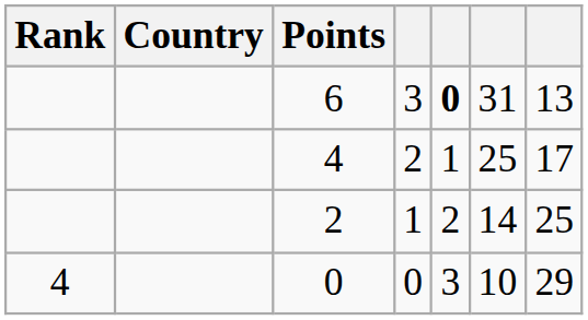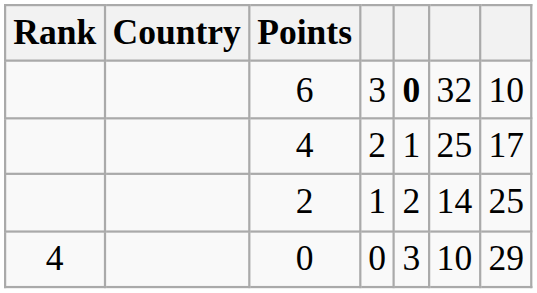6 | column 6: 31 -> 32
6 | column 7: 13 -> 10
